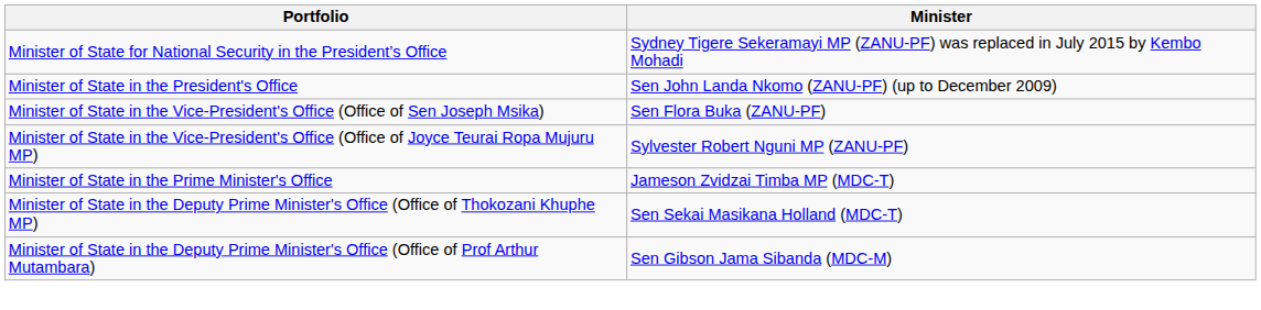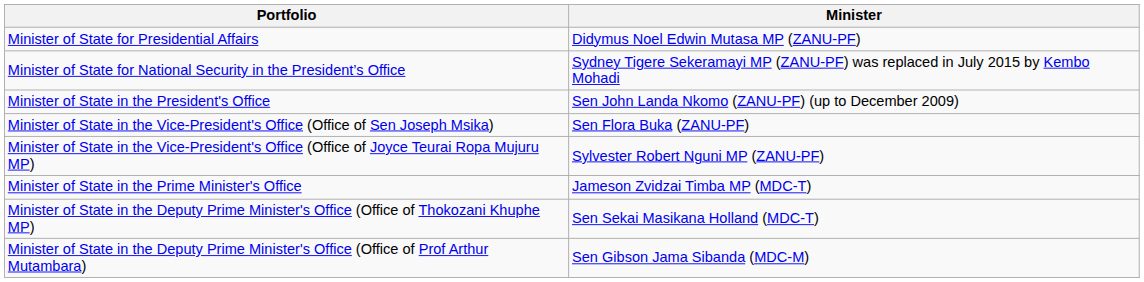+ row: Minister of State for Presidential Affairs | Didymus Noel Edwin Mutasa MP (ZANU-PF)
